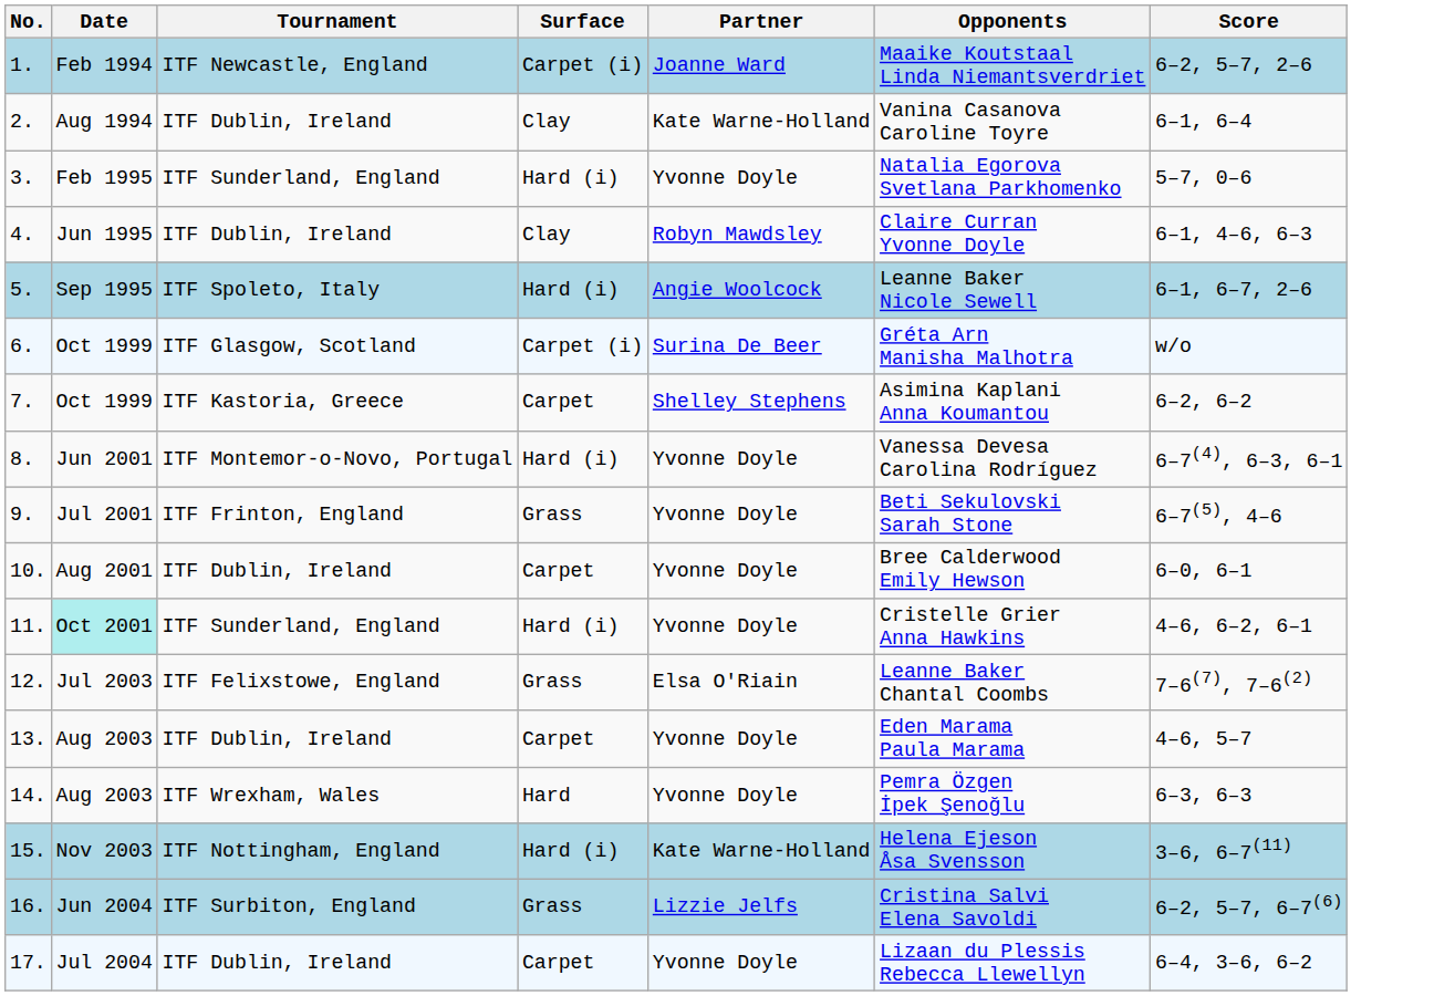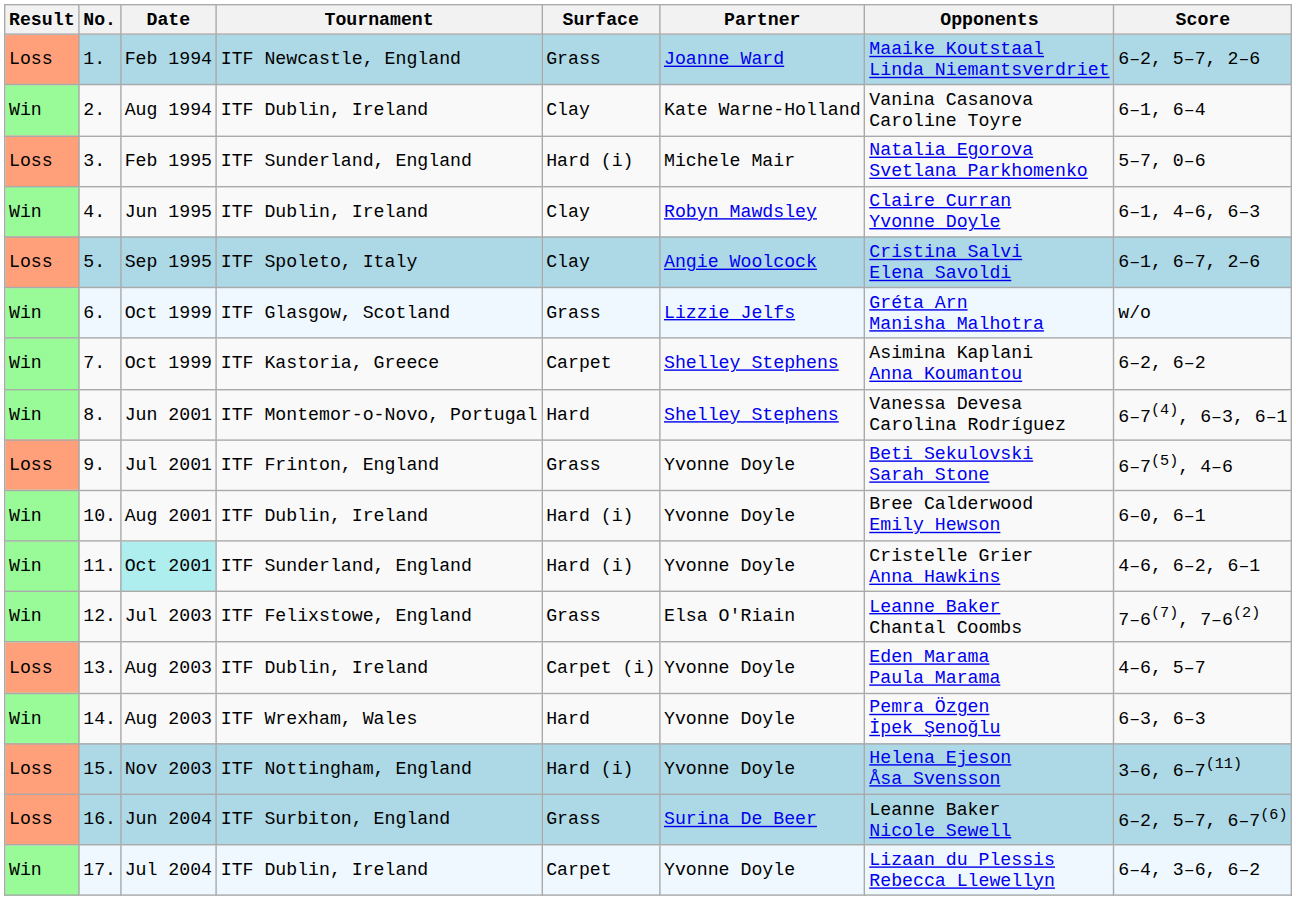+ column: Result | Loss | Win | Loss | Win | Loss | Win | Win | Win | Loss | Win | Win | Win | Loss | Win | Loss | Loss | Win
1. | Surface: Carpet (i) -> Grass
3. | Partner: Yvonne Doyle -> Michele Mair
5. | Surface: Hard (i) -> Clay
5. | Opponents: Leanne Baker Nicole Sewell -> Cristina Salvi Elena Savoldi
6. | Surface: Carpet (i) -> Grass
6. | Partner: Surina De Beer -> Lizzie Jelfs
8. | Surface: Hard (i) -> Hard
8. | Partner: Yvonne Doyle -> Shelley Stephens
10. | Surface: Carpet -> Hard (i)
13. | Surface: Carpet -> Carpet (i)
15. | Partner: Kate Warne-Holland -> Yvonne Doyle
16. | Partner: Lizzie Jelfs -> Surina De Beer
16. | Opponents: Cristina Salvi Elena Savoldi -> Leanne Baker Nicole Sewell
